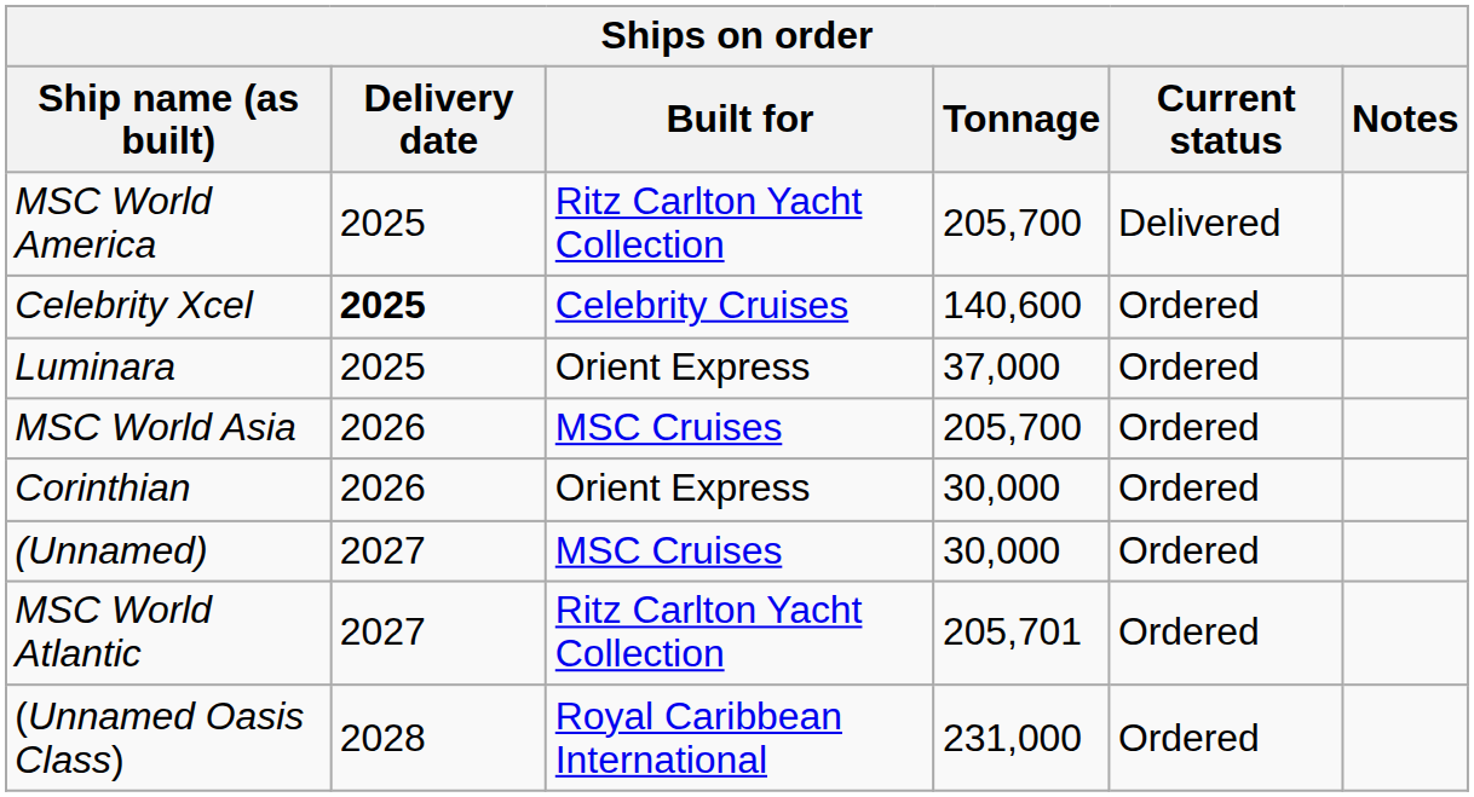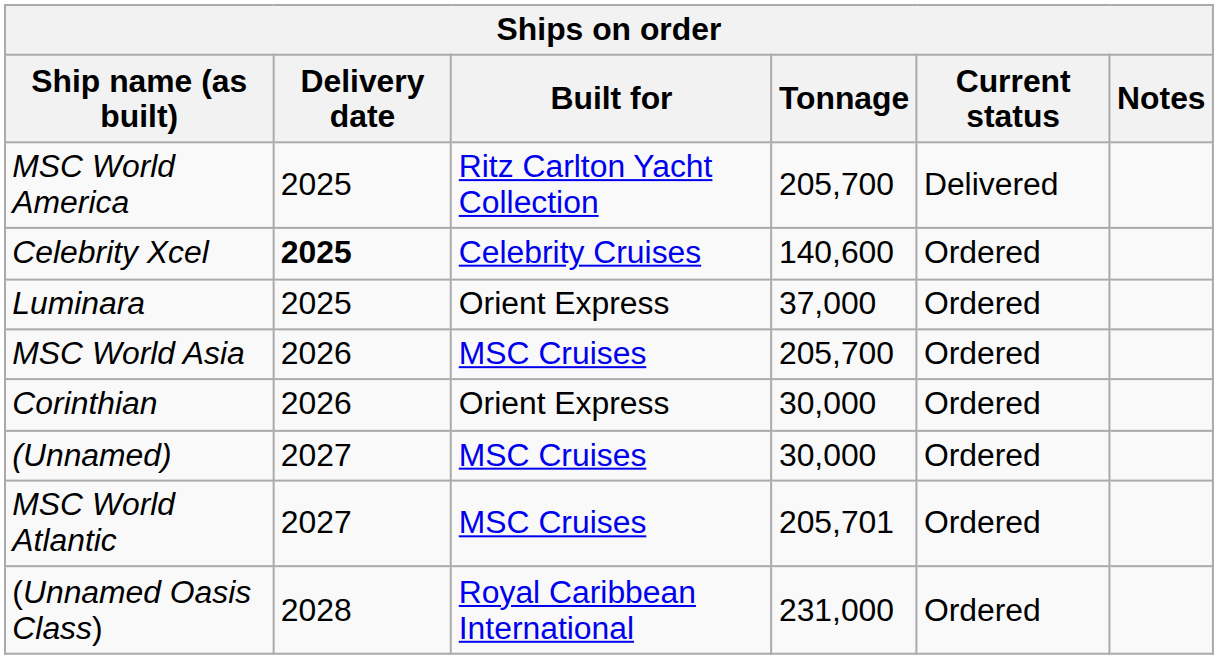MSC World Atlantic | Built for: Ritz Carlton Yacht Collection -> MSC Cruises
